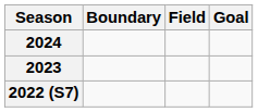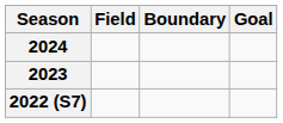columns swapped: Field <-> Boundary
